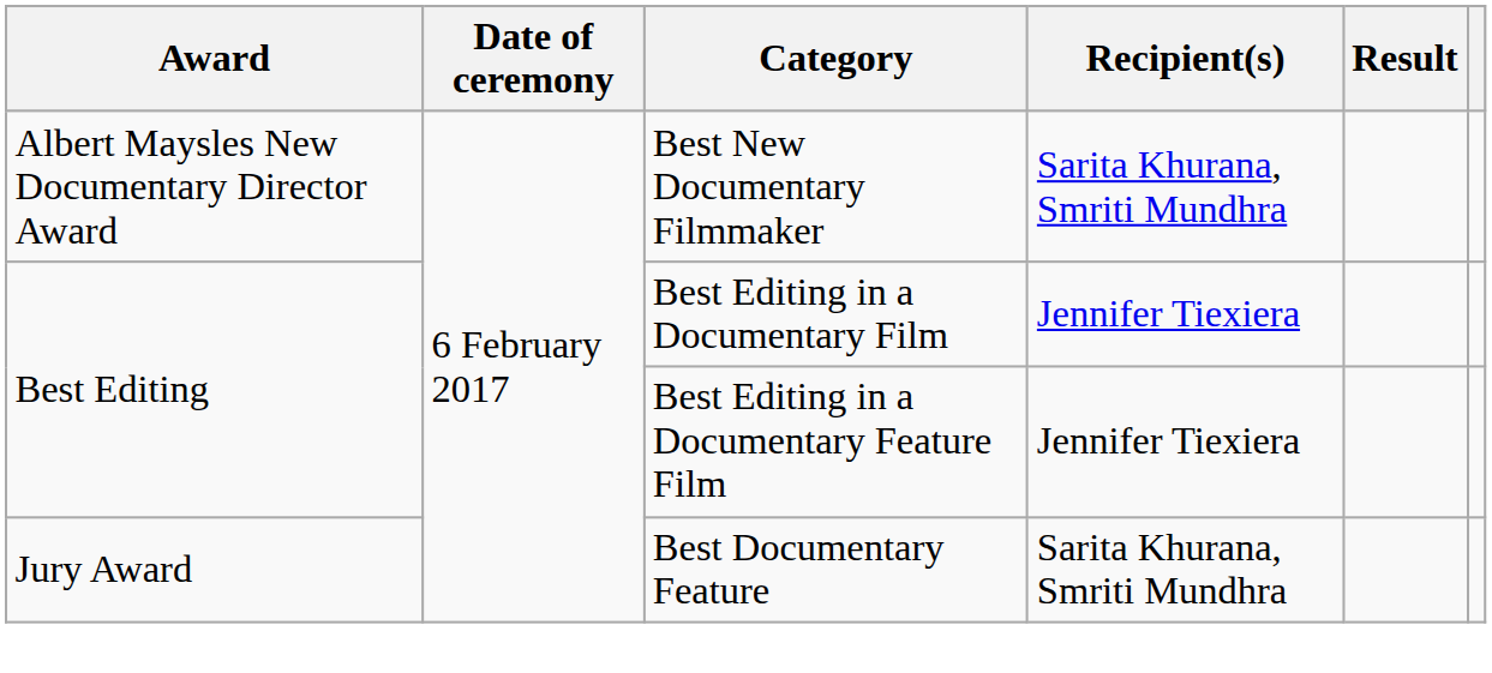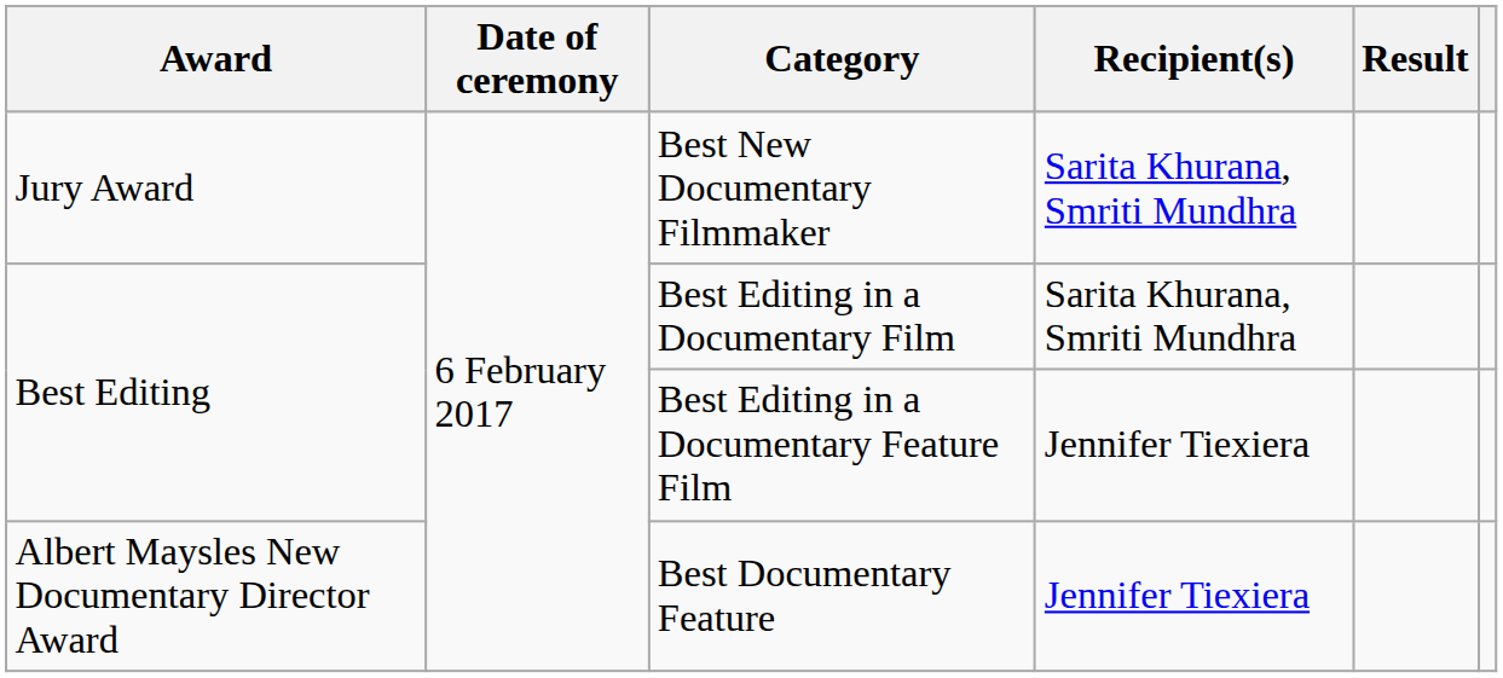Best New Documentary Filmmaker | Award: Albert Maysles New Documentary Director Award -> Jury Award
Best Editing in a Documentary Film | Recipient(s): Jennifer Tiexiera -> Sarita Khurana, Smriti Mundhra
Best Documentary Feature | Award: Jury Award -> Albert Maysles New Documentary Director Award
Best Documentary Feature | Recipient(s): Sarita Khurana, Smriti Mundhra -> Jennifer Tiexiera
